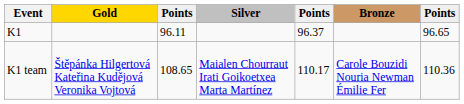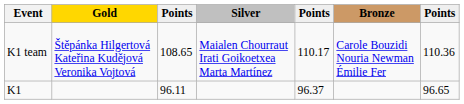rows swapped: K1 <-> K1 team
